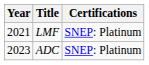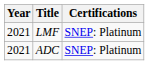ADC | Year: 2023 -> 2021
